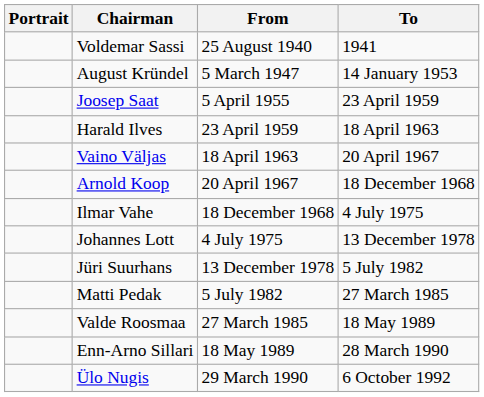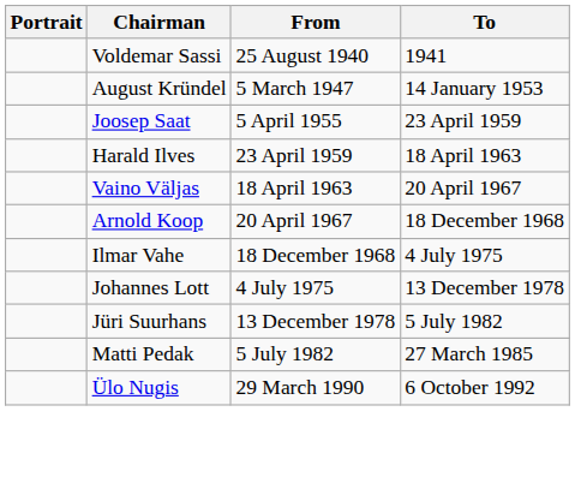- row: Valde Roosmaa | 27 March 1985 | 18 May 1989
- row: Enn-Arno Sillari | 18 May 1989 | 28 March 1990
